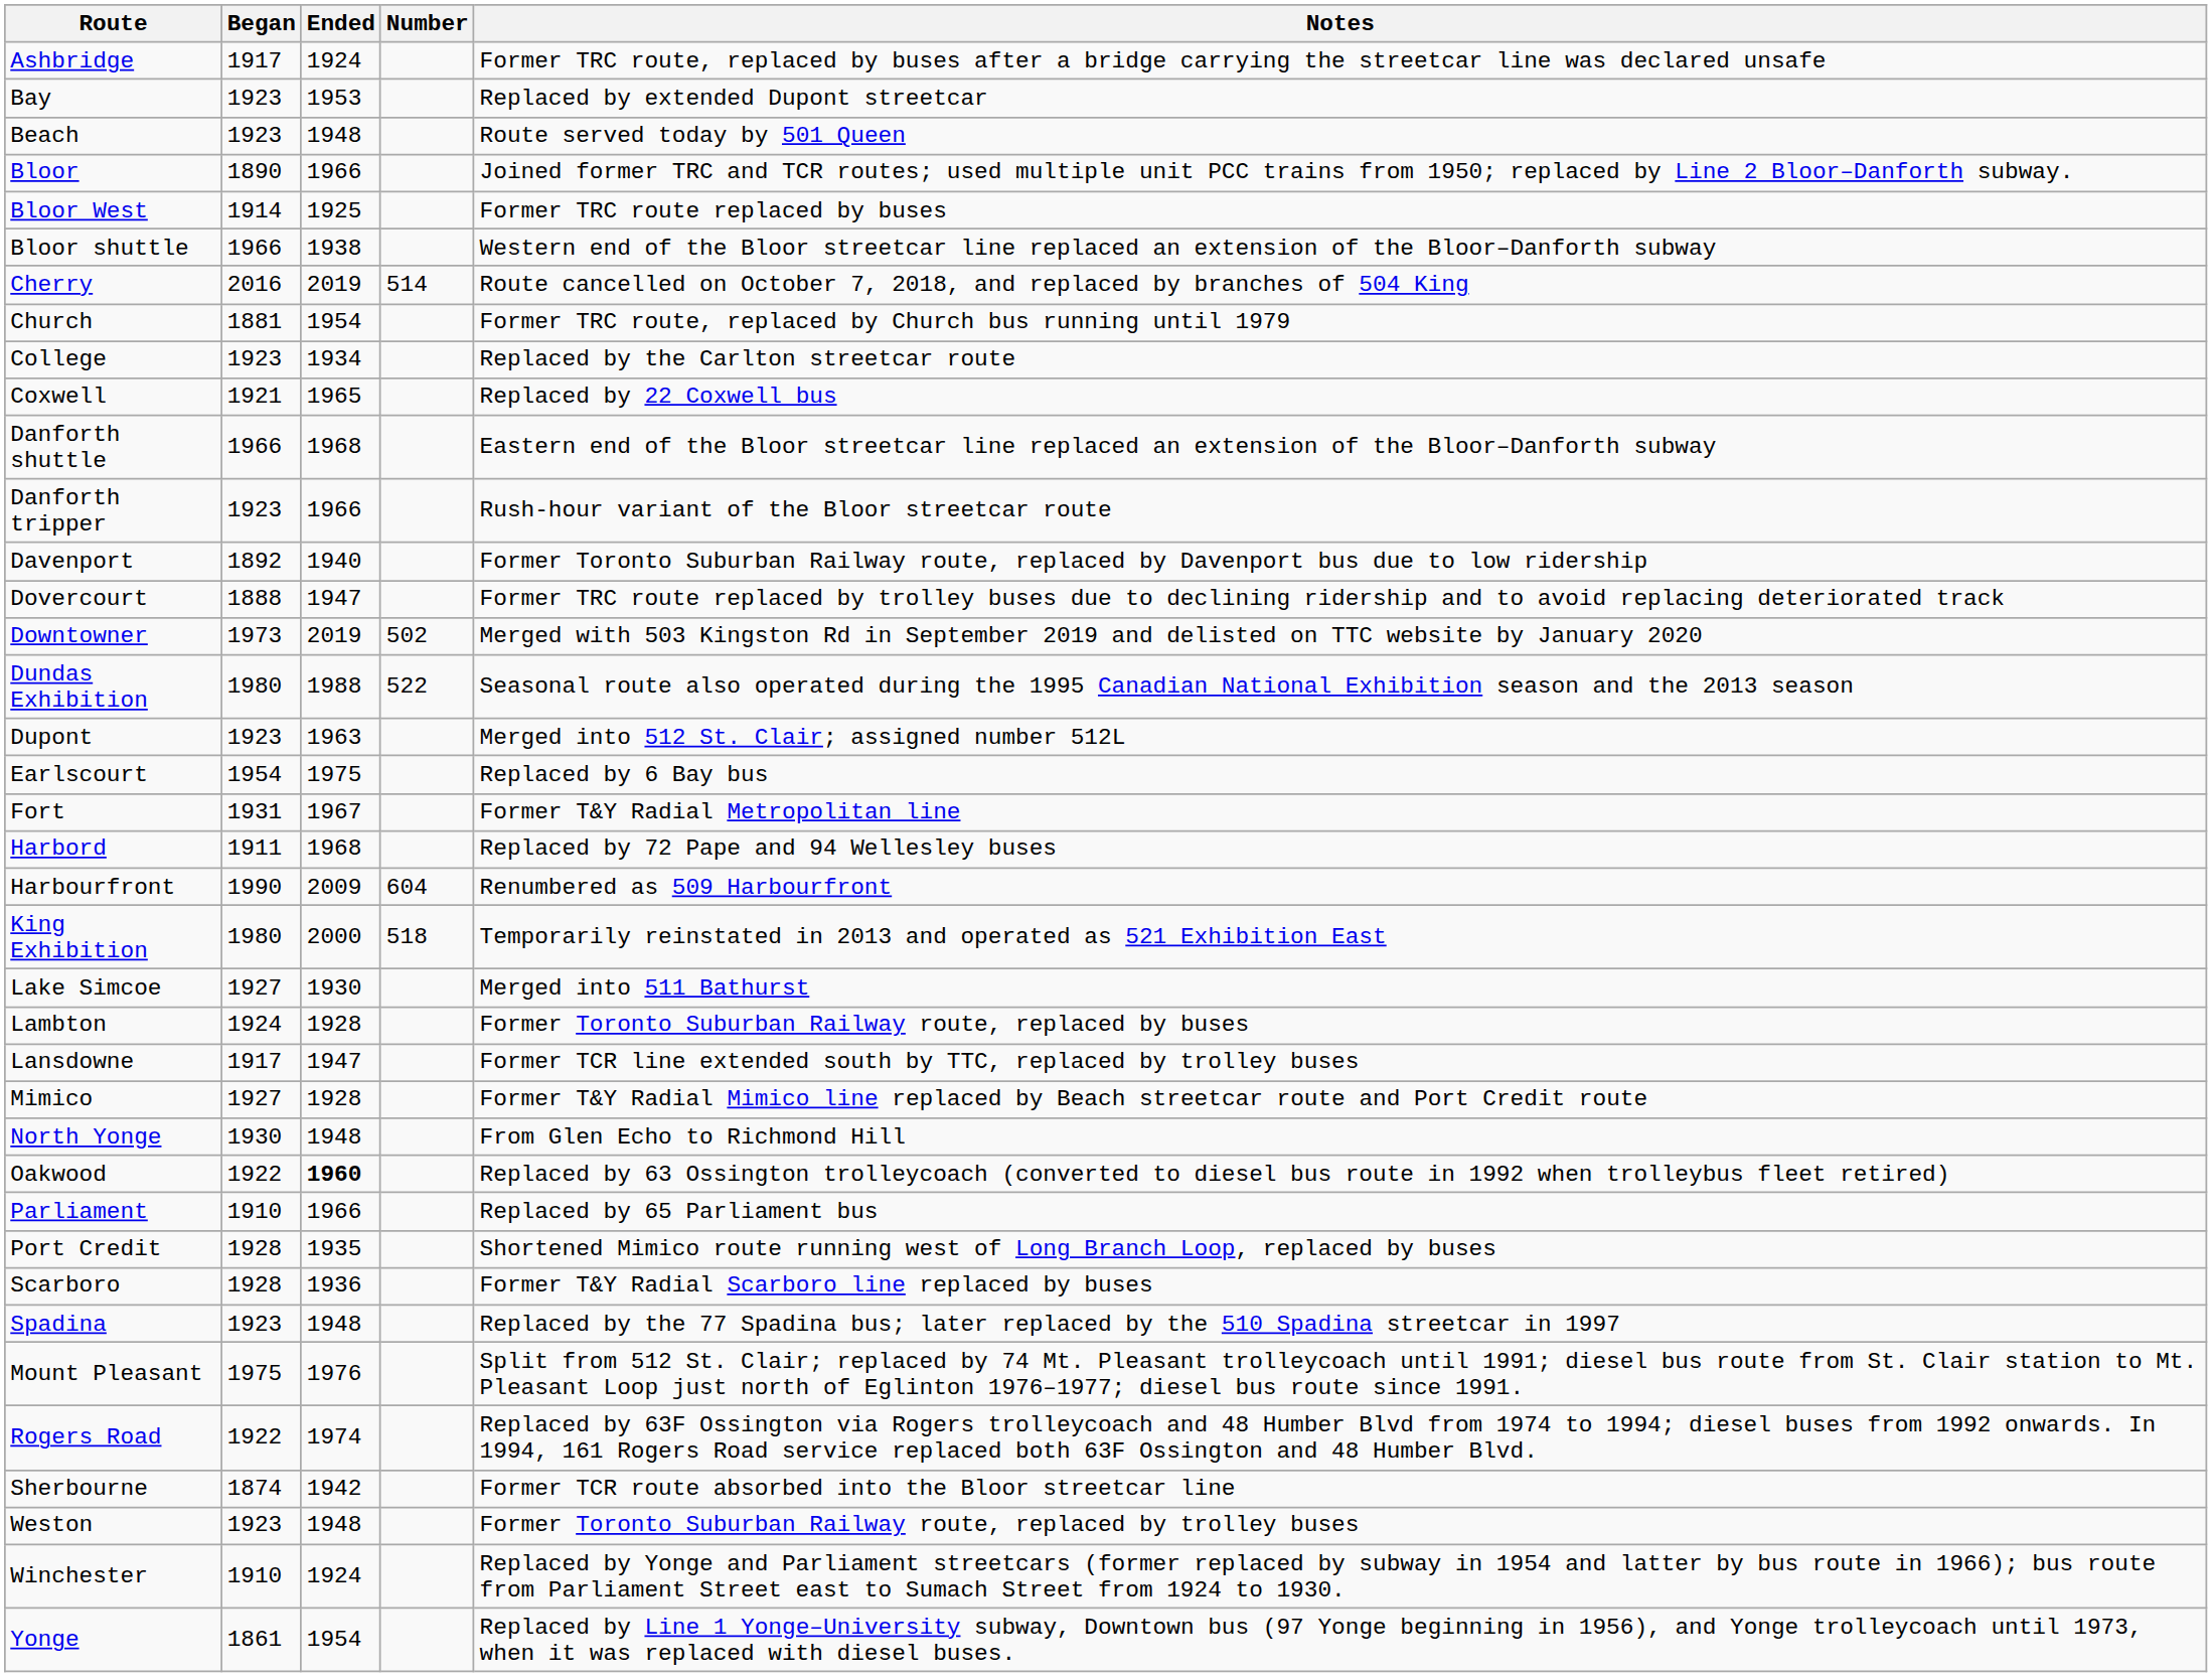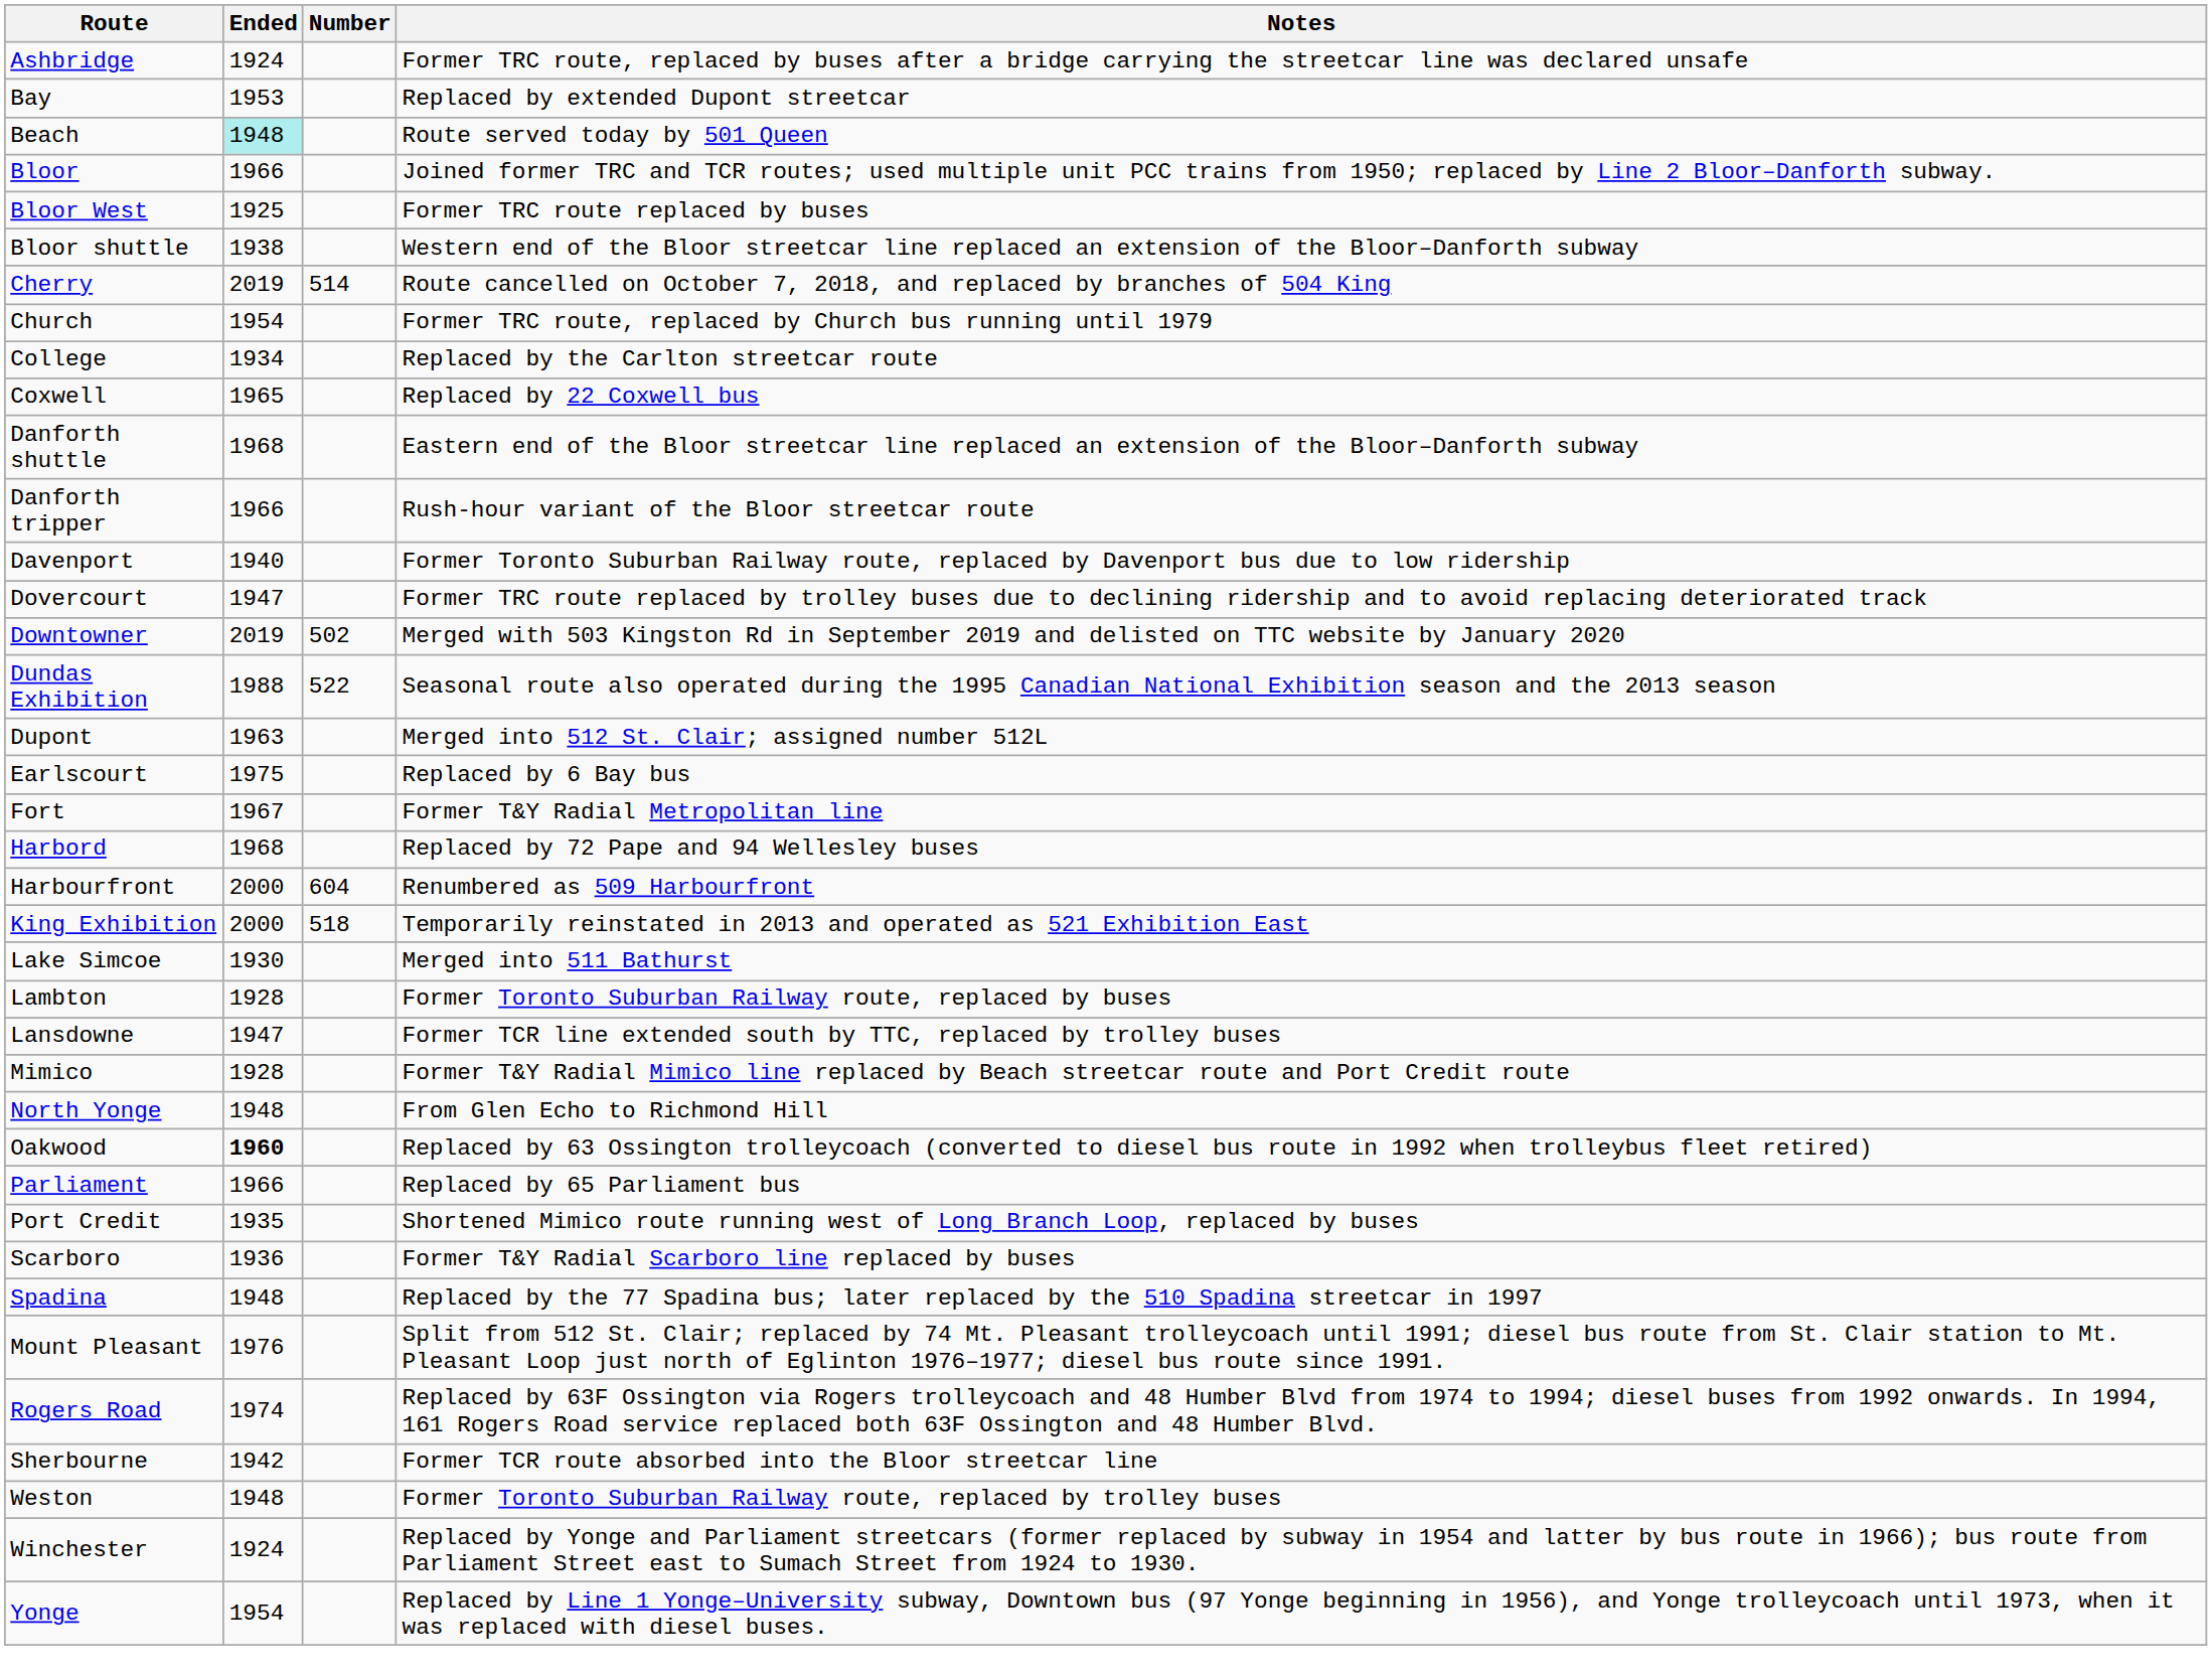- column: Began | 1917 | 1923 | 1923 | 1890 | 1914 | 1966 | 2016 | 1881 | 1923 | 1921 | 1966 | 1923 | 1892 | 1888 | 1973 | 1980 | 1923 | 1954 | 1931 | 1911 | 1990 | 1980 | 1927 | 1924 | 1917 | 1927 | 1930 | 1922 | 1910 | 1928 | 1928 | 1923 | 1975 | 1922 | 1874 | 1923 | 1910 | 1861
Beach | Ended: no background -> paleturquoise background
Harbourfront | Ended: 2009 -> 2000
